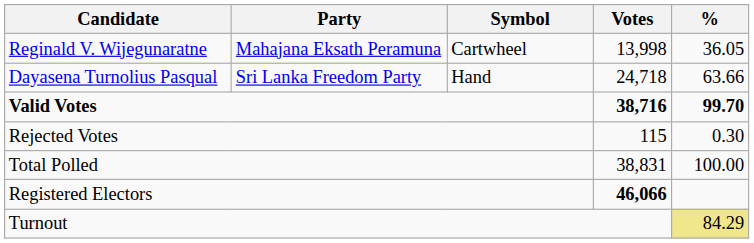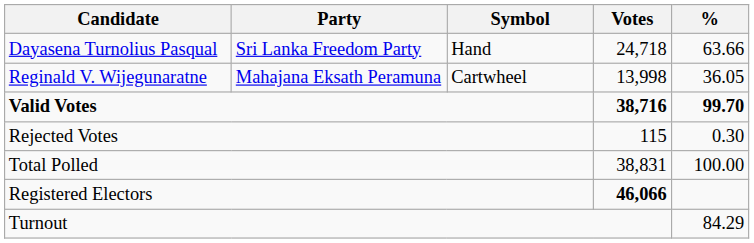rows swapped: Dayasena Turnolius Pasqual <-> Reginald V. Wijegunaratne
Turnout | %: khaki background -> no background
